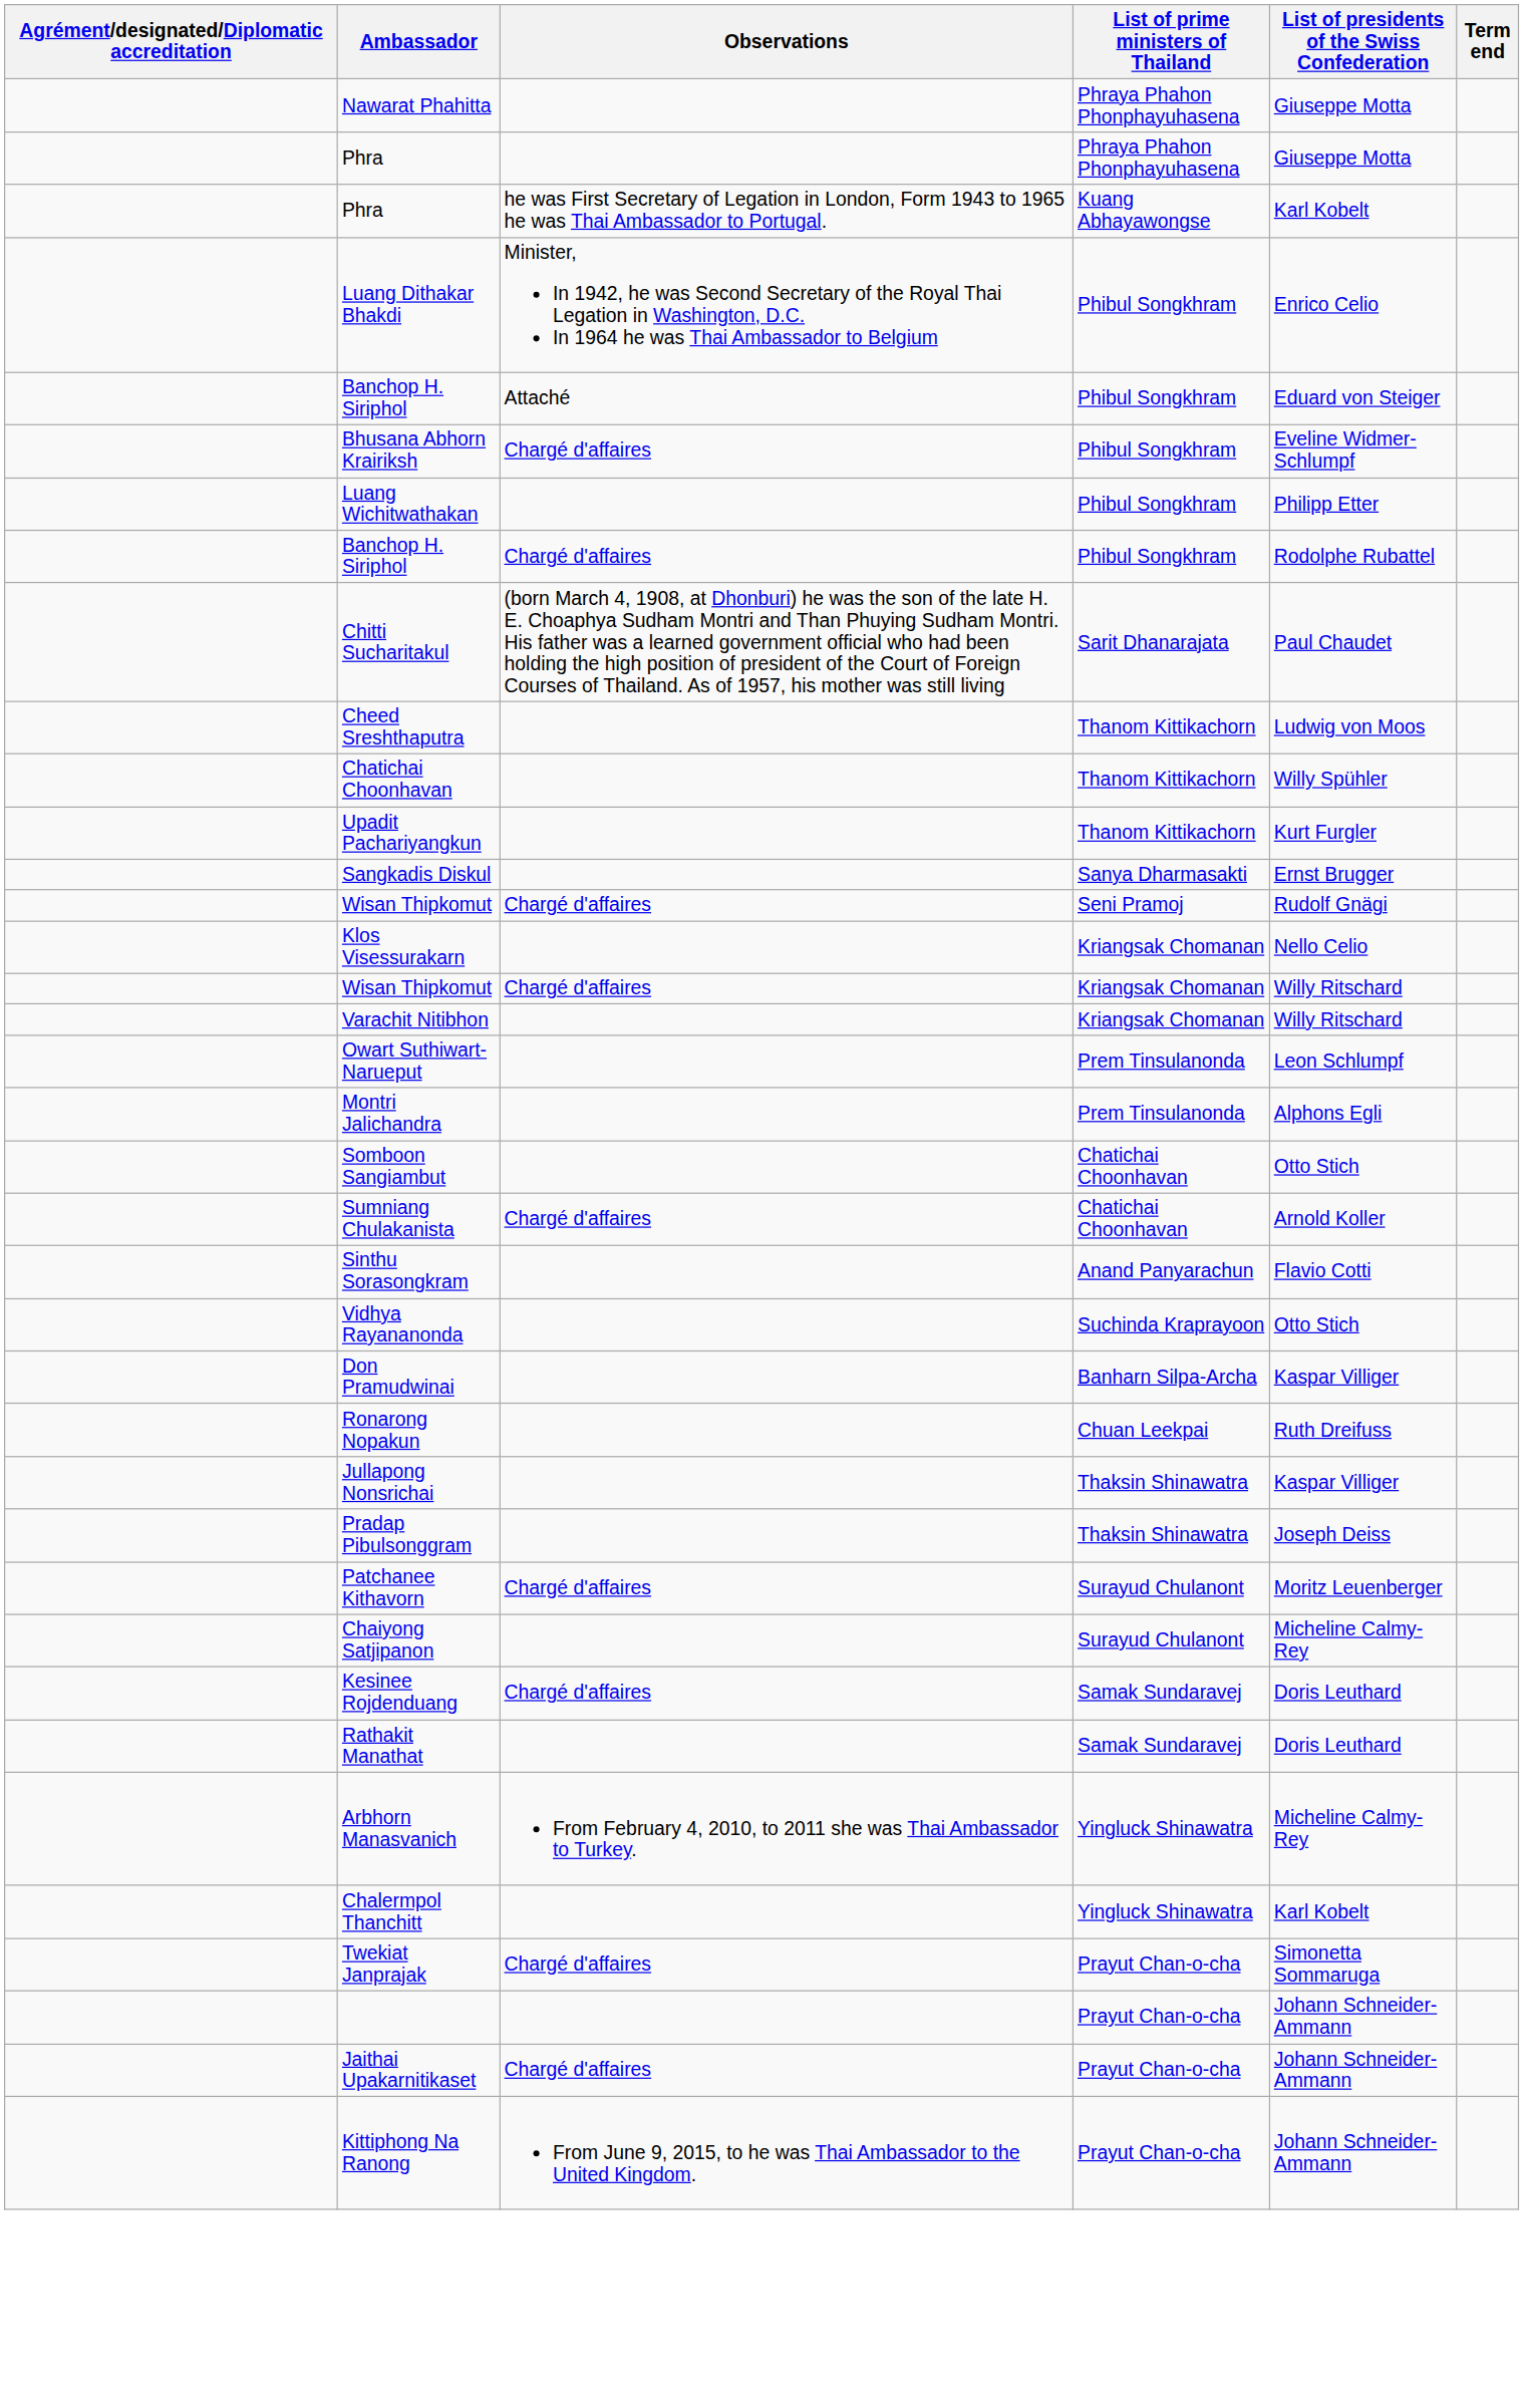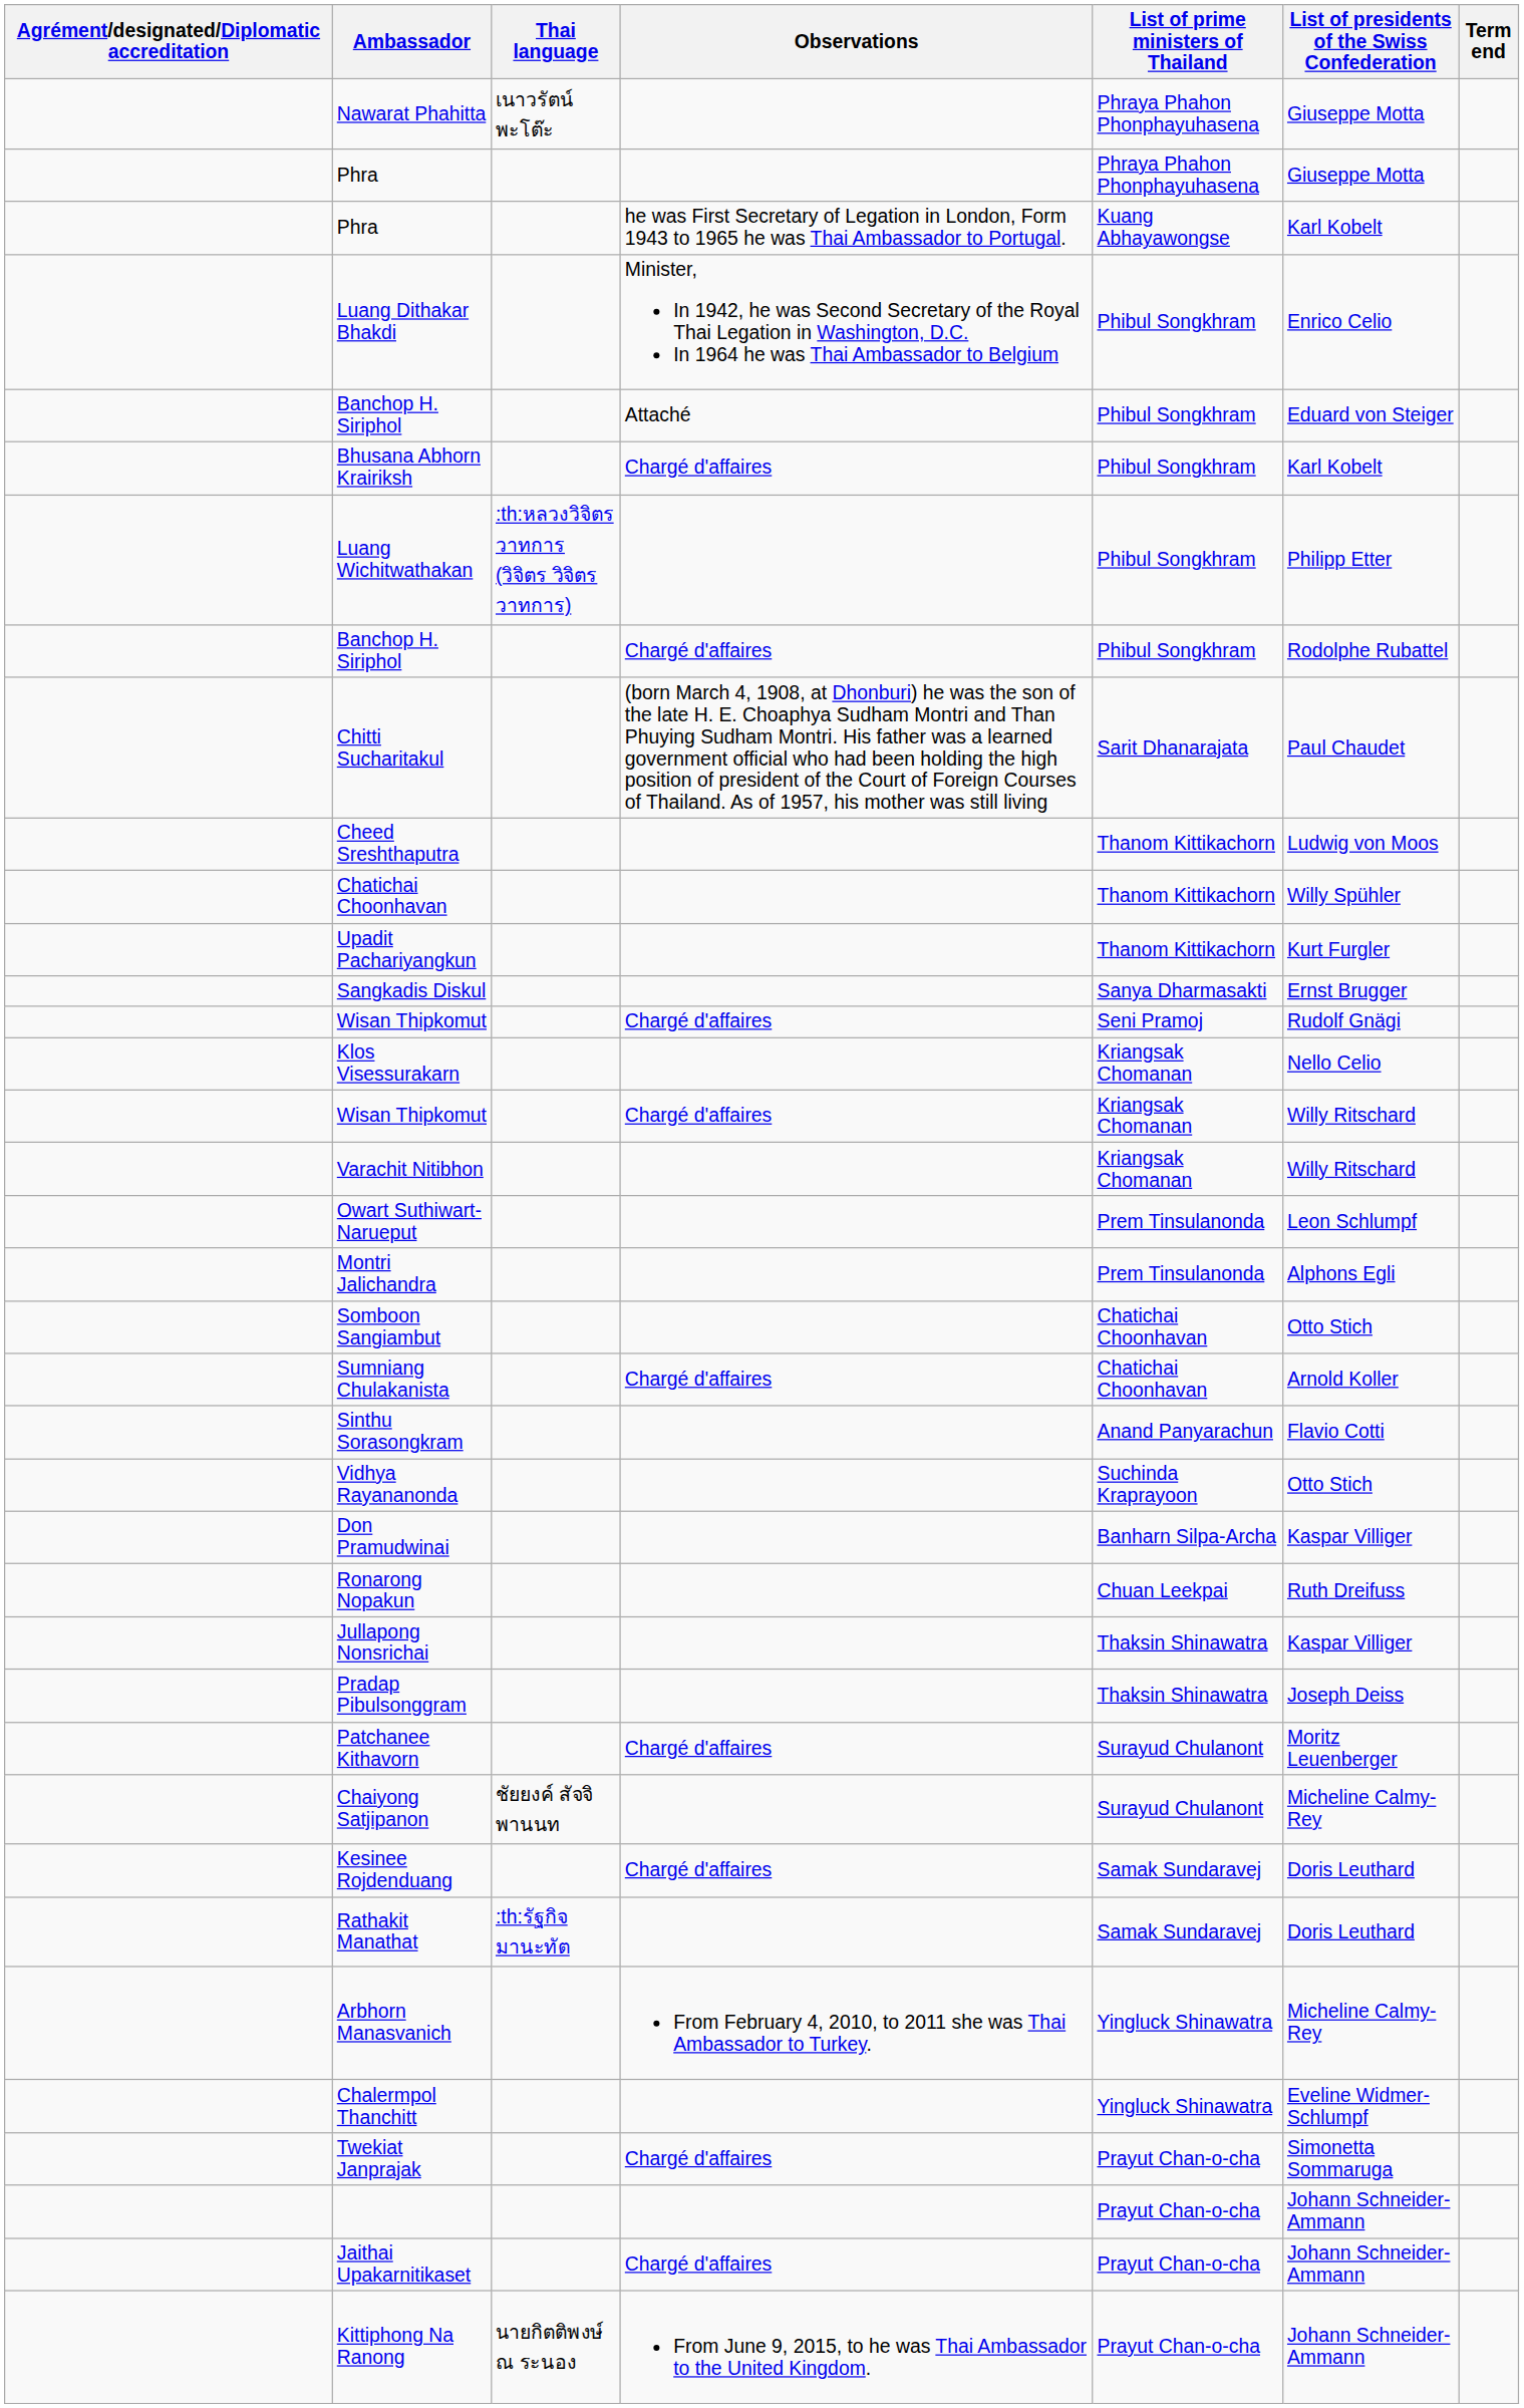+ column: Thai language | เนาวรัตน์พะโต๊ะ | :th:หลวงวิจิตรวาทการ (วิจิตร วิจิตรวาทการ) | ชัยยงค์ สัจจิพานนท | :th:รัฐกิจ มานะทัต | นายกิตติพงษ์ ณ ระนอง
Bhusana Abhorn Krairiksh | List of presidents of the Swiss Confederation: Eveline Widmer-Schlumpf -> Karl Kobelt
Chalermpol Thanchitt | List of presidents of the Swiss Confederation: Karl Kobelt -> Eveline Widmer-Schlumpf
